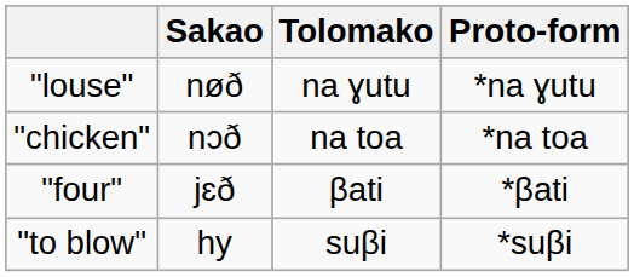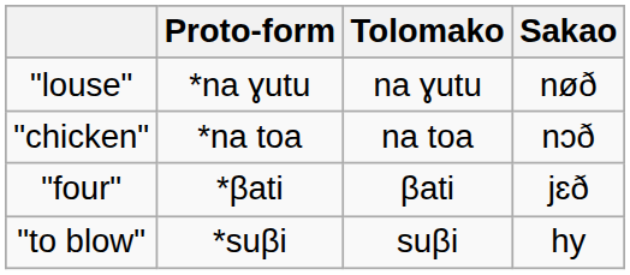columns swapped: Sakao <-> Proto-form
